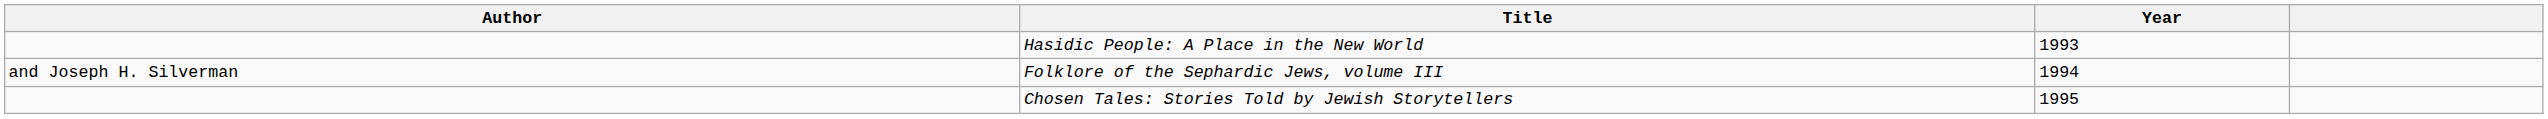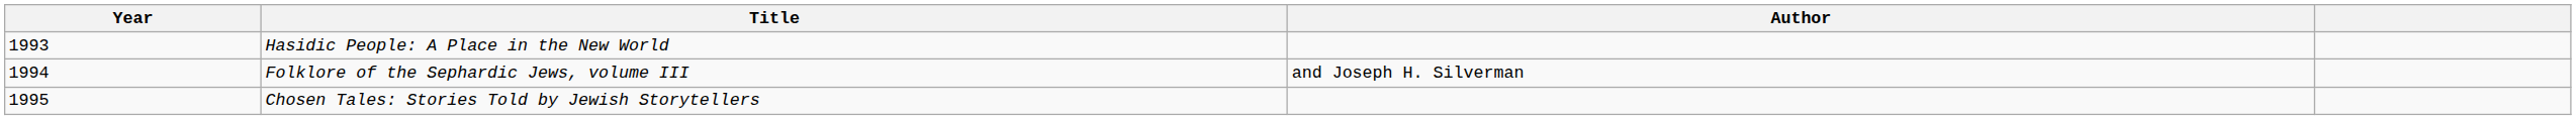columns swapped: Year <-> Author
